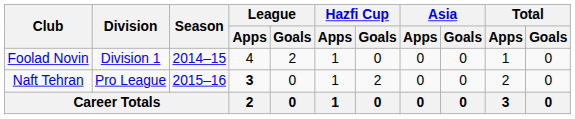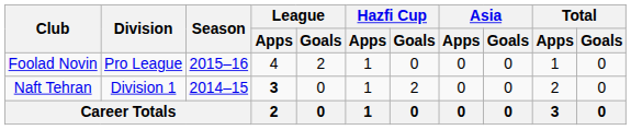Foolad Novin | Division: Division 1 -> Pro League
Foolad Novin | Season: 2014–15 -> 2015–16
Naft Tehran | Division: Pro League -> Division 1
Naft Tehran | Season: 2015–16 -> 2014–15
